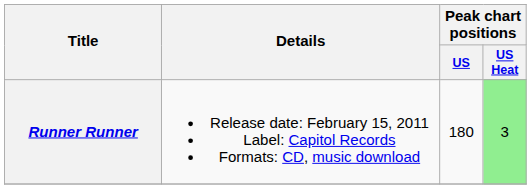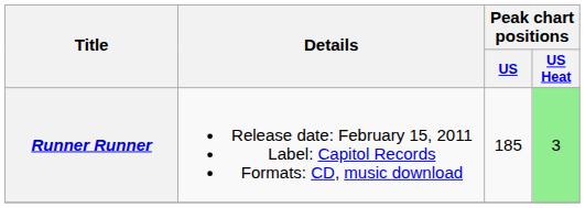Runner Runner | Peak chart positions / US: 180 -> 185
